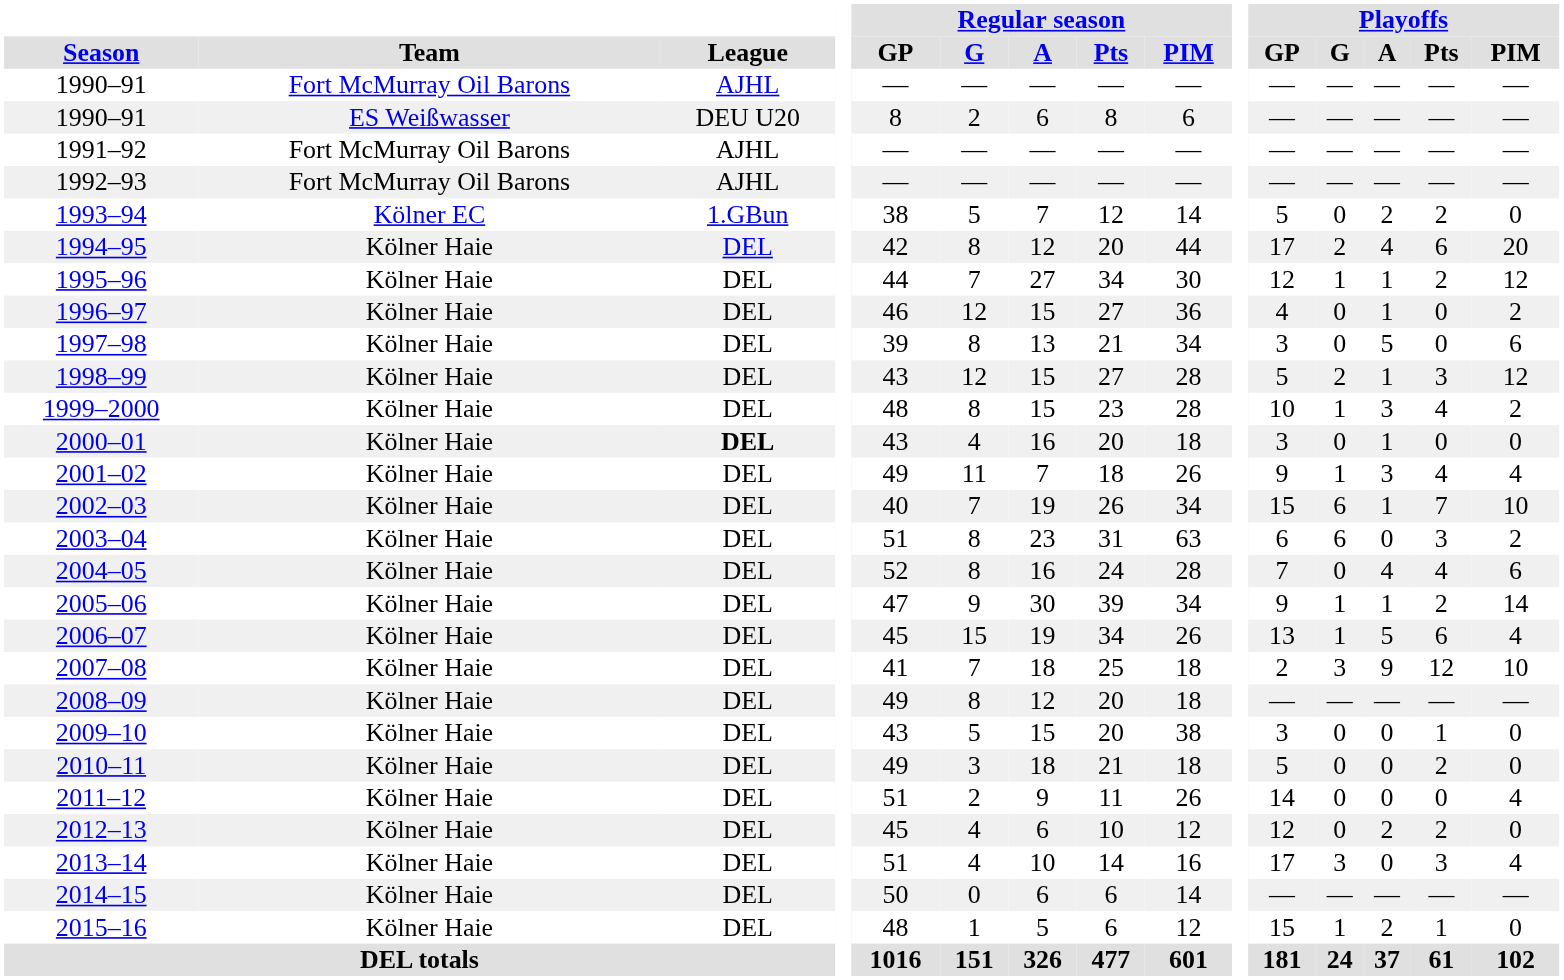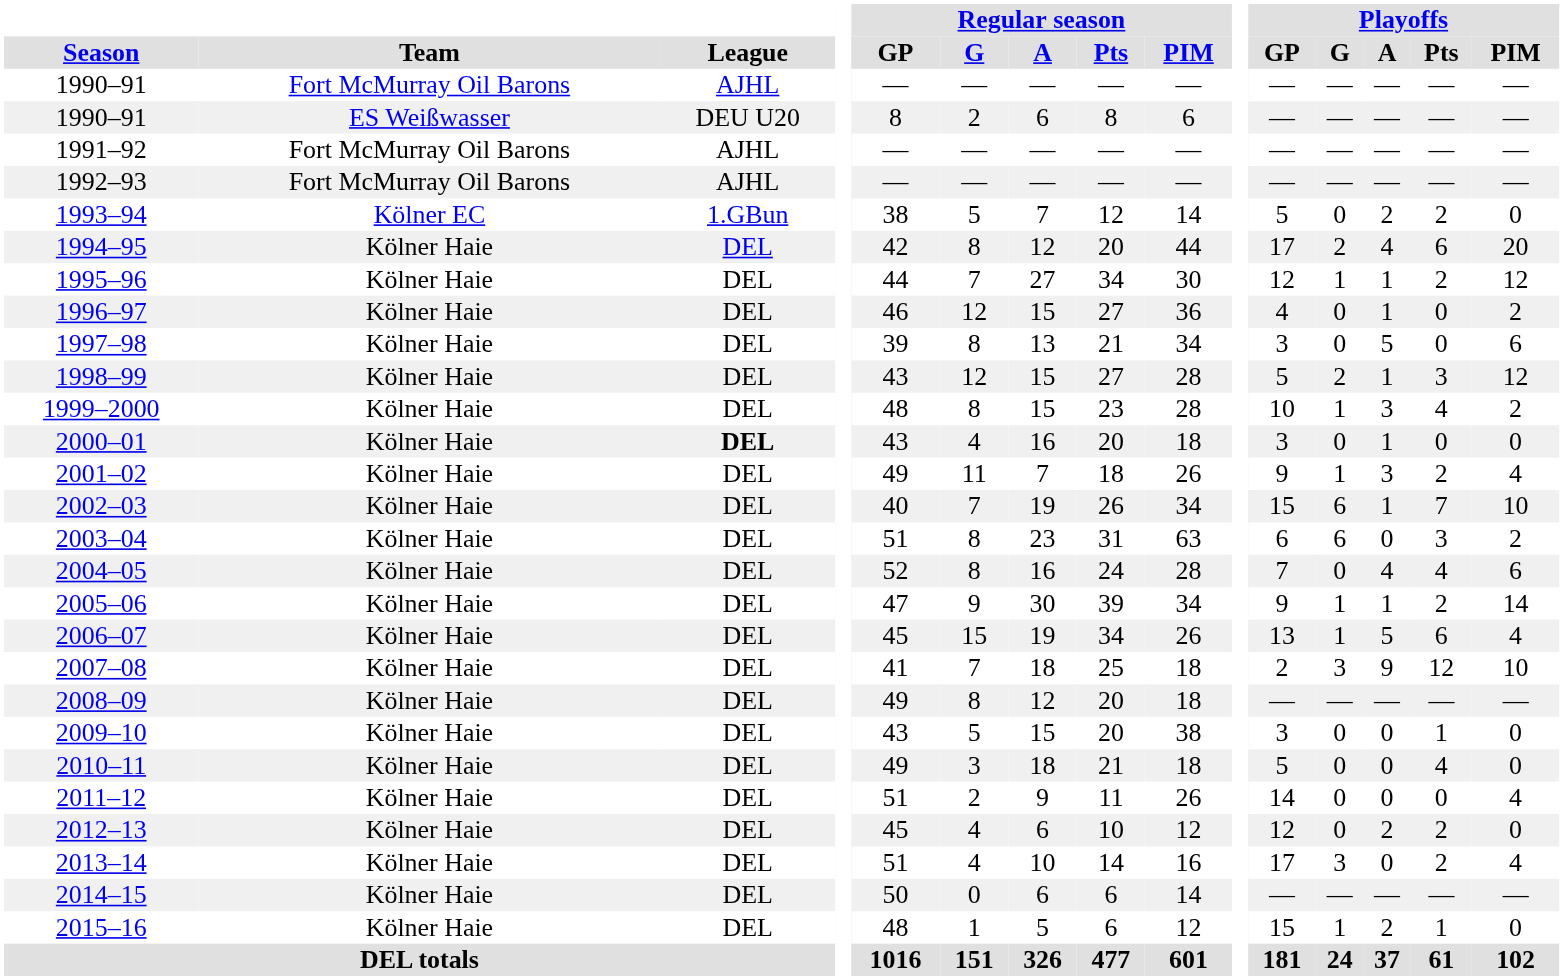2001–02 | Playoffs / Pts: 4 -> 2
2010–11 | Playoffs / Pts: 2 -> 4
2013–14 | Playoffs / Pts: 3 -> 2
